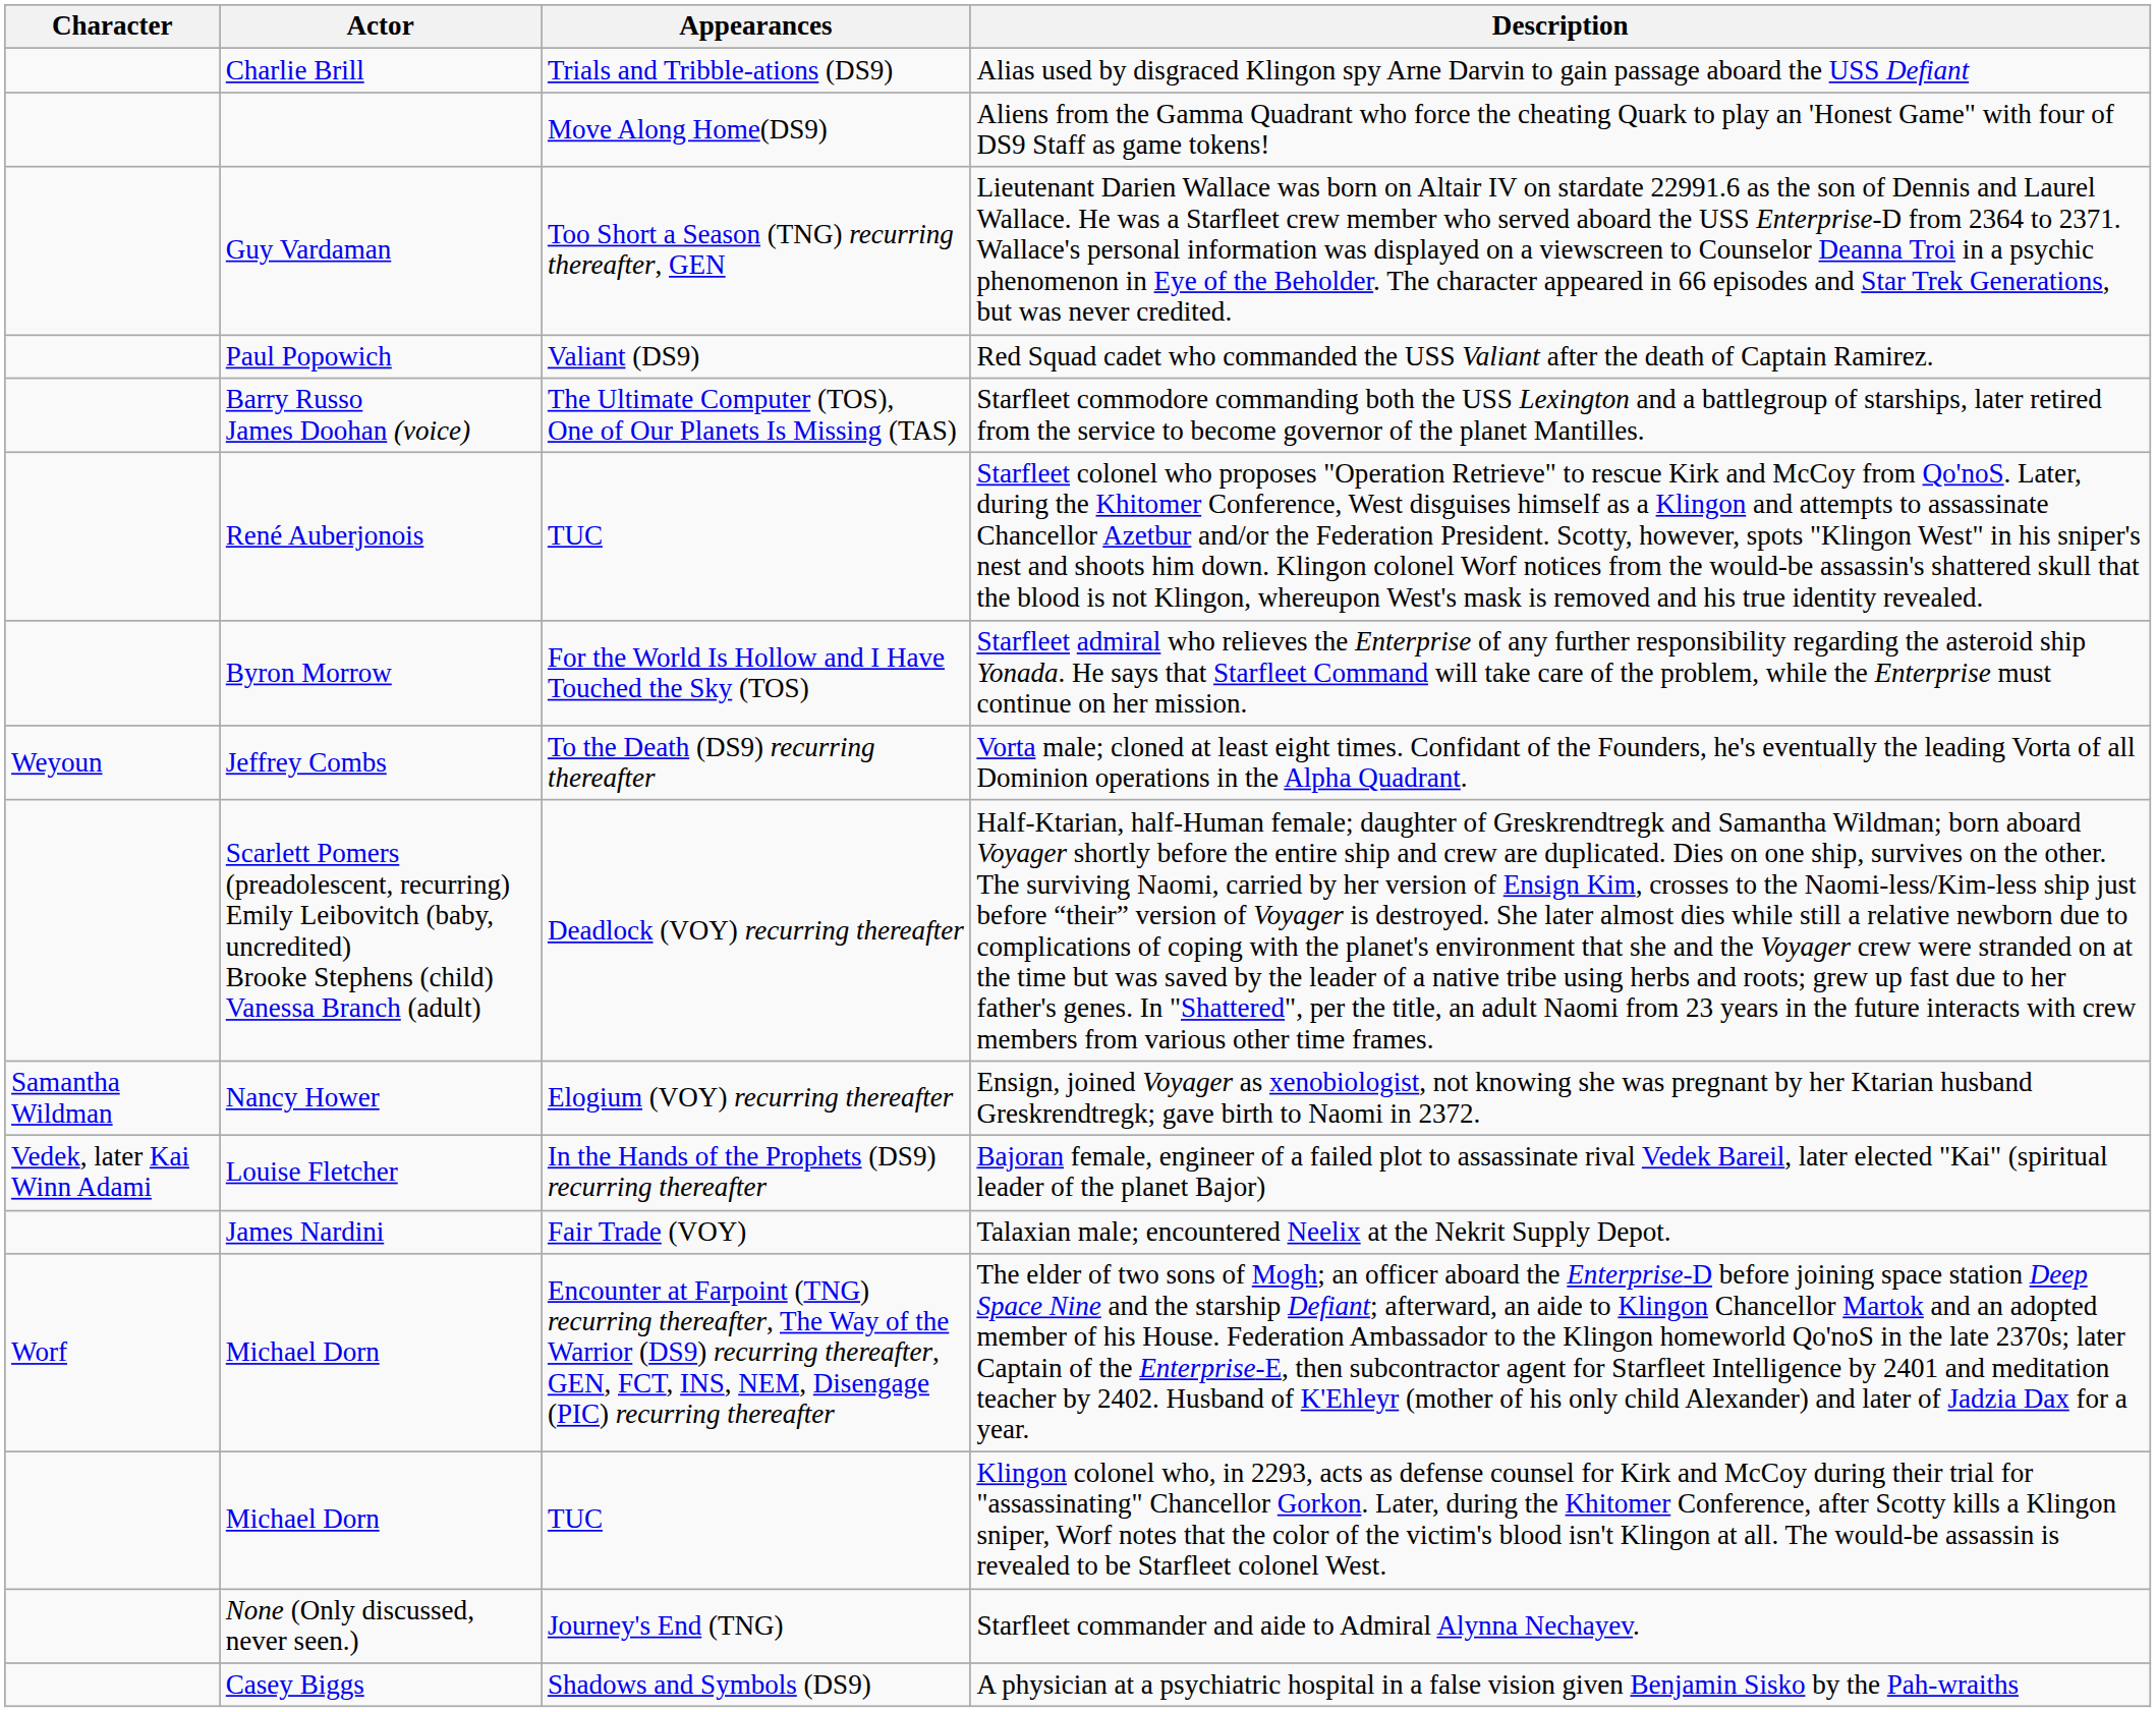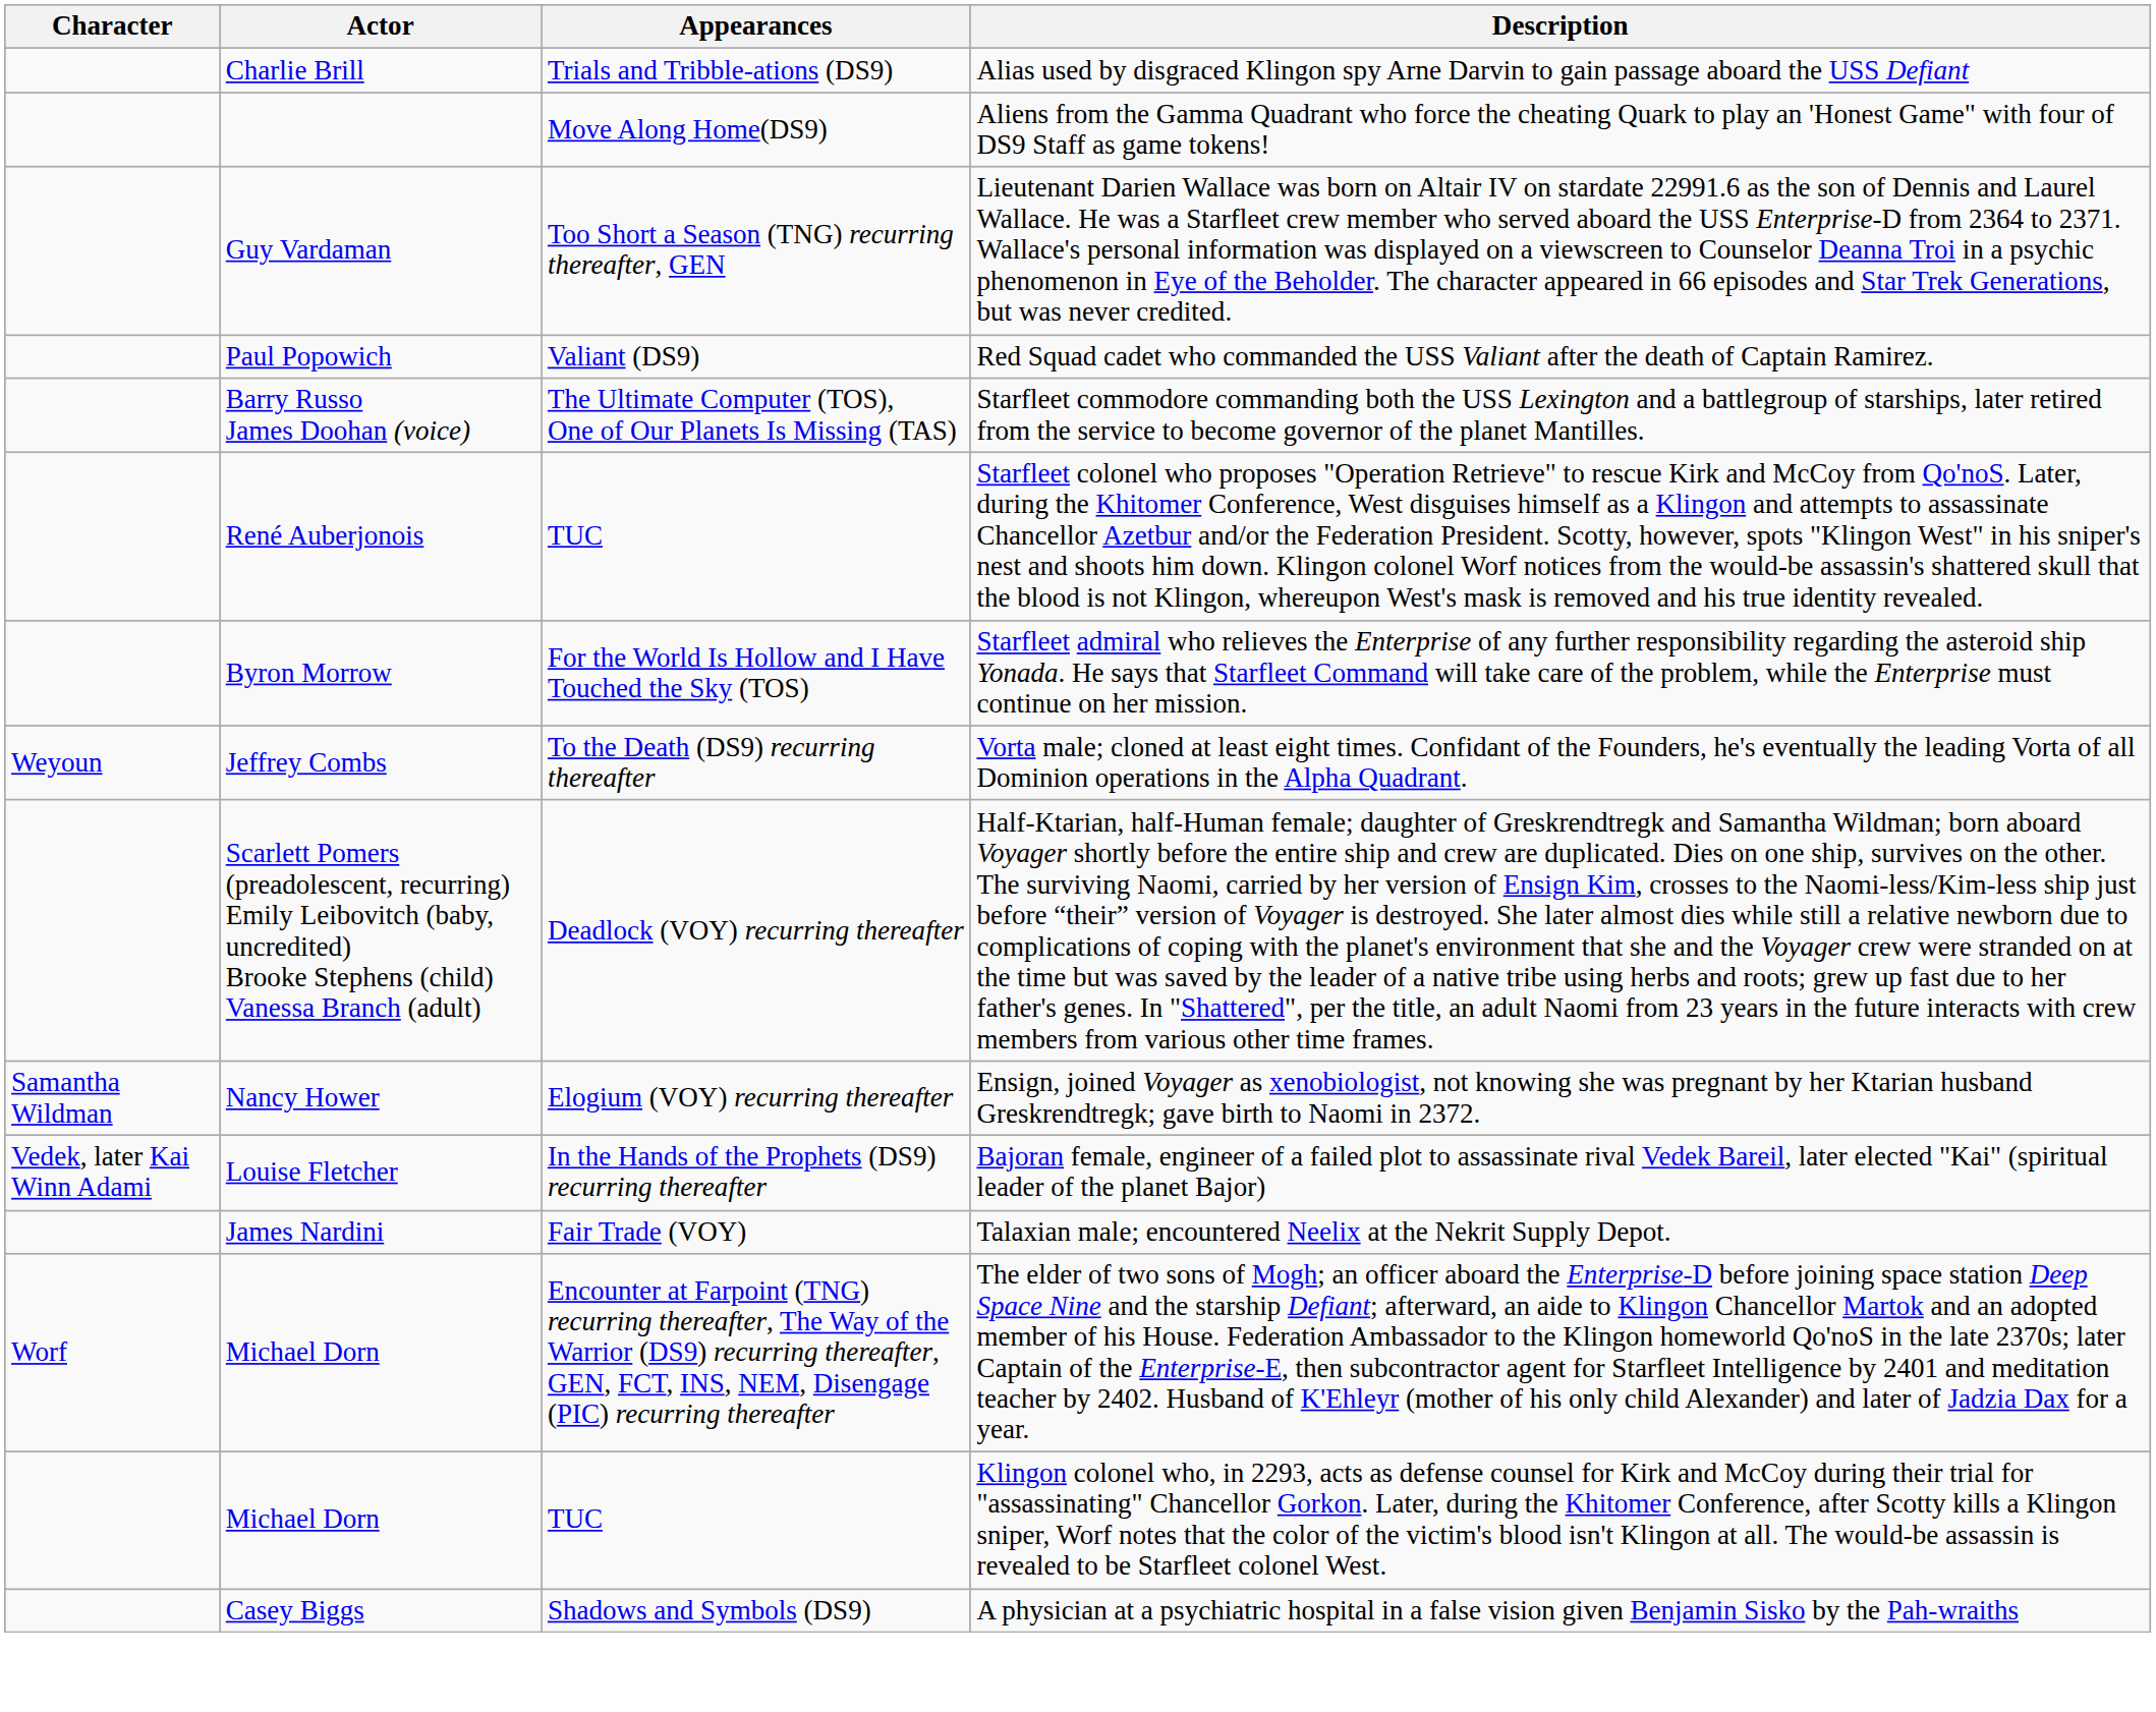- row: None (Only discussed, never seen.) | Journey's End (TNG) | Starfleet commander and aide to Admiral Alynna Nechayev.
